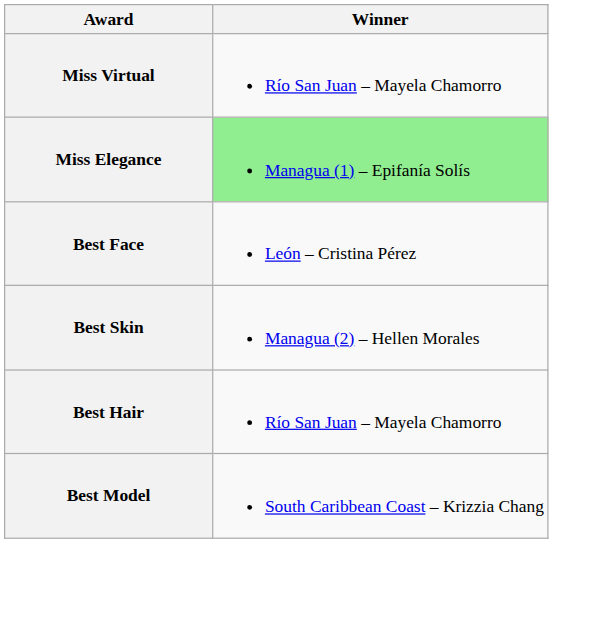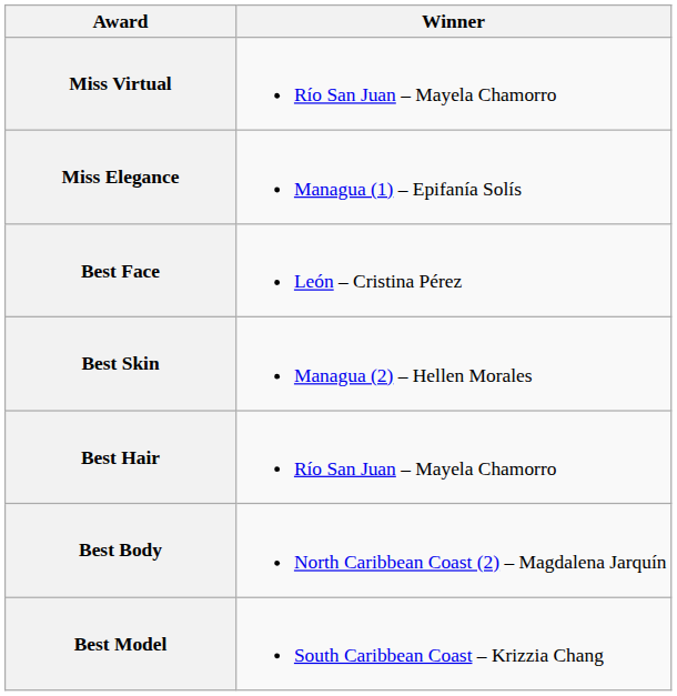Miss Elegance | Winner: lightgreen background -> no background
+ row: Best Body | North Caribbean Coast (2) – Magdalena Jarquín
